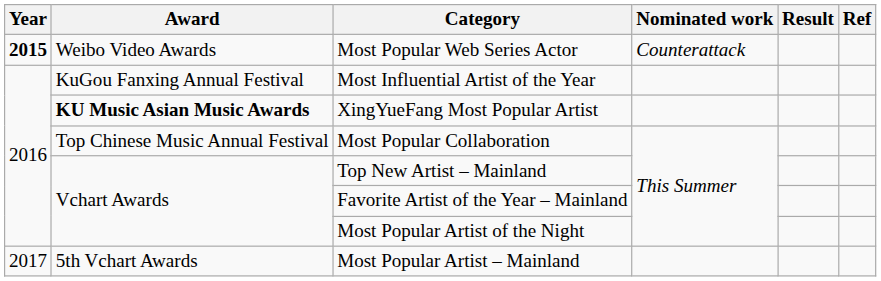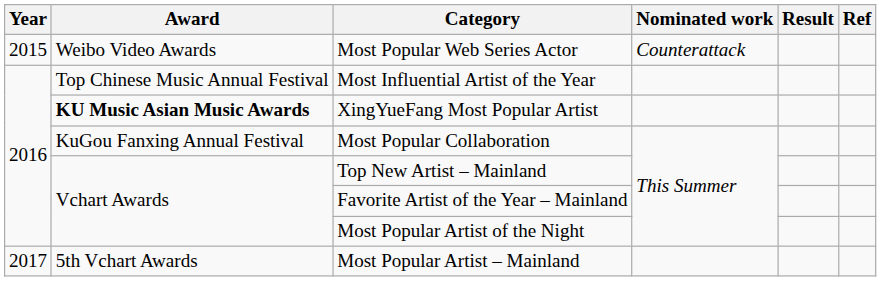Most Popular Web Series Actor | Year: bold -> normal
Most Influential Artist of the Year | Award: KuGou Fanxing Annual Festival -> Top Chinese Music Annual Festival
Most Popular Collaboration | Award: Top Chinese Music Annual Festival -> KuGou Fanxing Annual Festival
